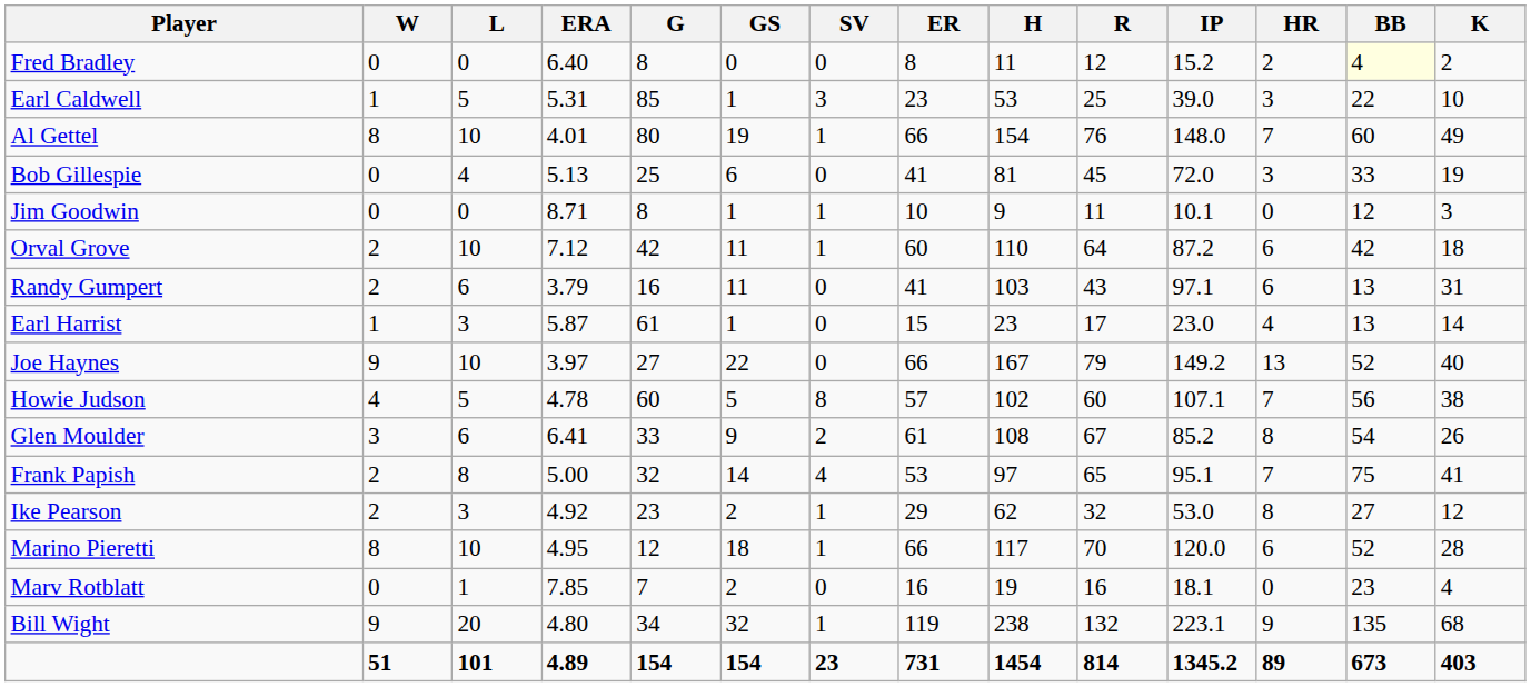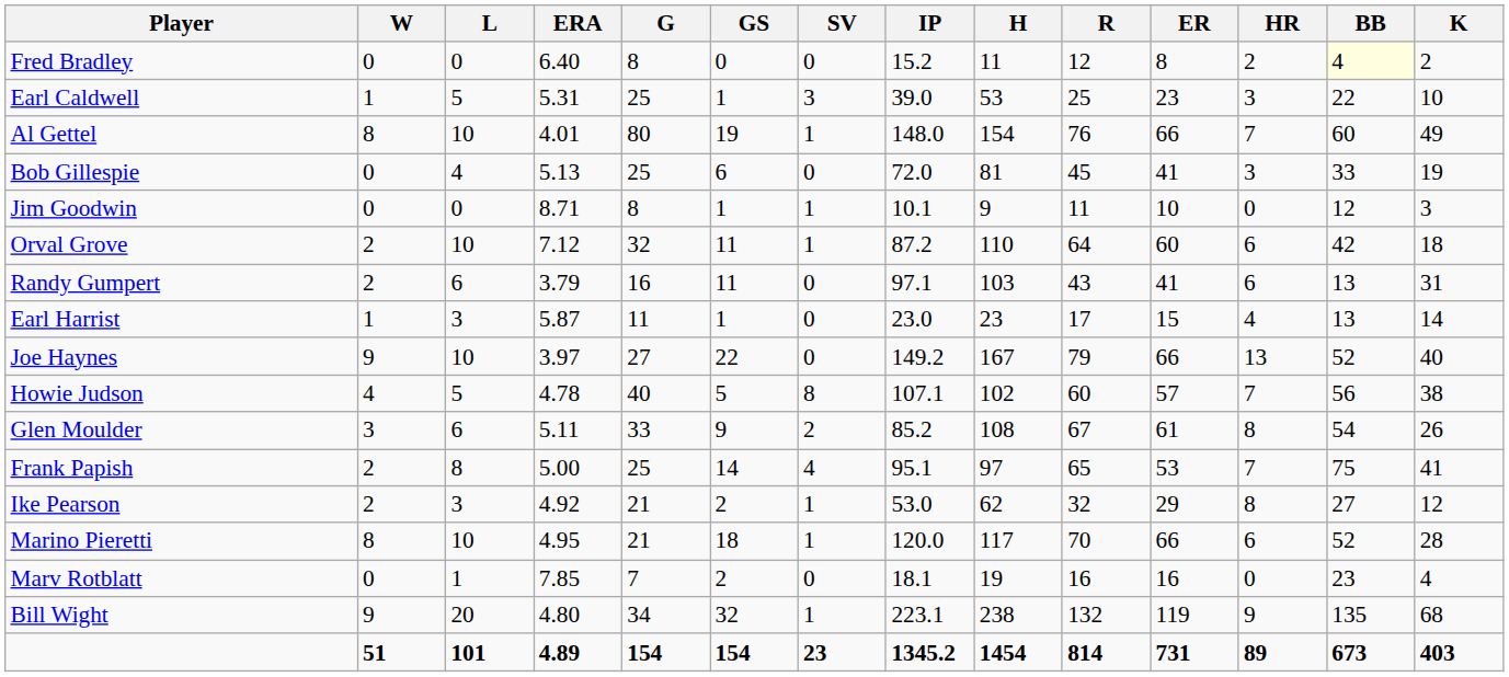columns swapped: IP <-> ER
Earl Caldwell | G: 85 -> 25
Orval Grove | G: 42 -> 32
Earl Harrist | G: 61 -> 11
Howie Judson | G: 60 -> 40
Glen Moulder | ERA: 6.41 -> 5.11
Frank Papish | G: 32 -> 25
Ike Pearson | G: 23 -> 21
Marino Pieretti | G: 12 -> 21
